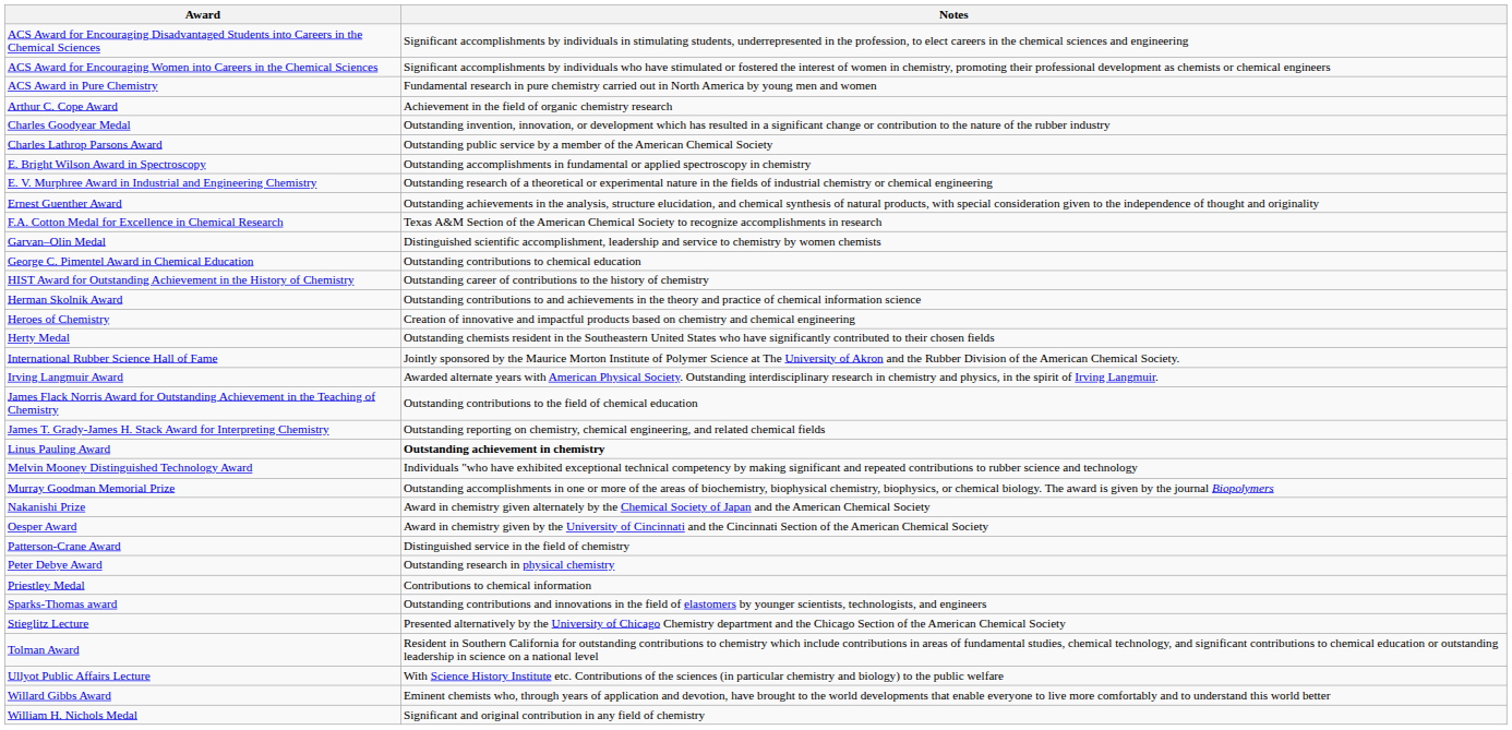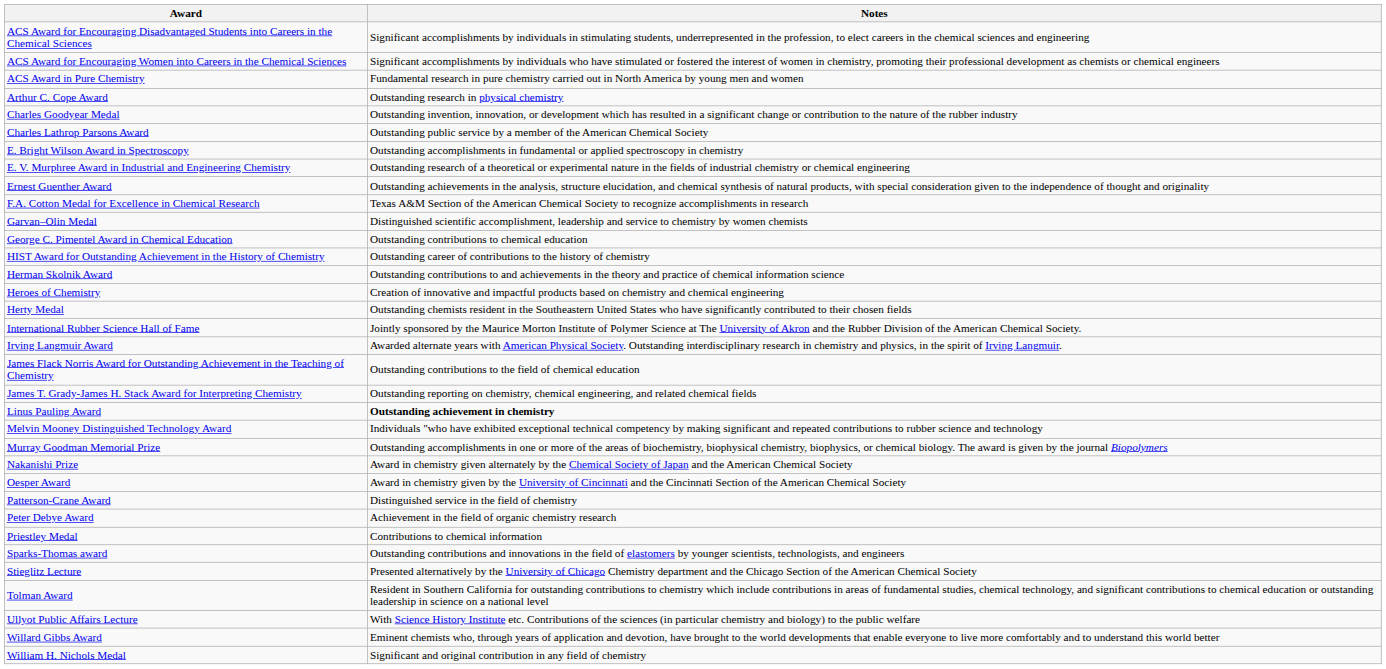Arthur C. Cope Award | Notes: Achievement in the field of organic chemistry research -> Outstanding research in physical chemistry
Peter Debye Award | Notes: Outstanding research in physical chemistry -> Achievement in the field of organic chemistry research
